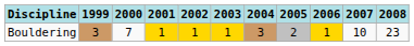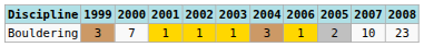columns swapped: 2005 <-> 2006
